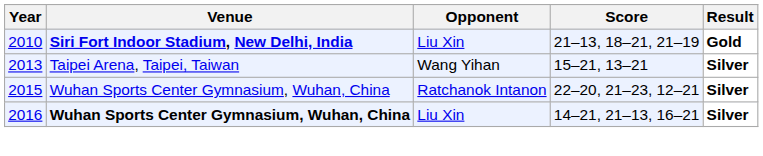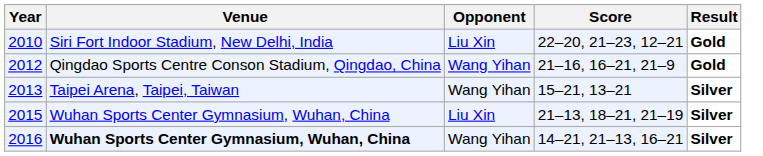2010 | Venue: bold -> normal
2010 | Score: 21–13, 18–21, 21–19 -> 22–20, 21–23, 12–21
+ row: 2012 | Qingdao Sports Centre Conson Stadium, Qingdao, China | Wang Yihan | 21–16, 16–21, 21–9 | Gold
2015 | Opponent: Ratchanok Intanon -> Liu Xin
2015 | Score: 22–20, 21–23, 12–21 -> 21–13, 18–21, 21–19
2016 | Opponent: Liu Xin -> Wang Yihan
